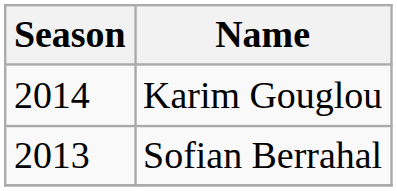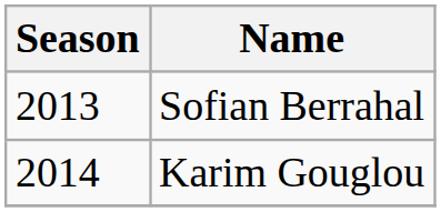rows swapped: Karim Gouglou <-> Sofian Berrahal
